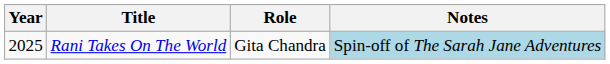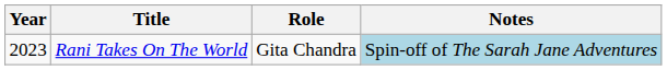Rani Takes On The World | Year: 2025 -> 2023
